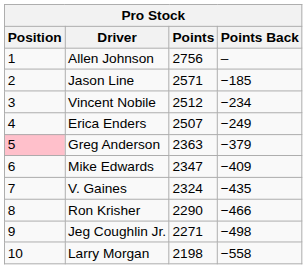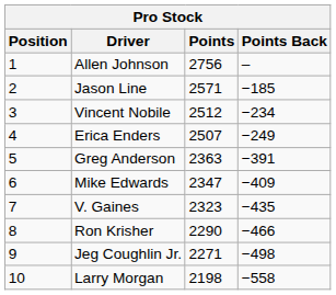Greg Anderson | Position: pink background -> no background
Greg Anderson | Points Back: −379 -> −391
V. Gaines | Points: 2324 -> 2323
